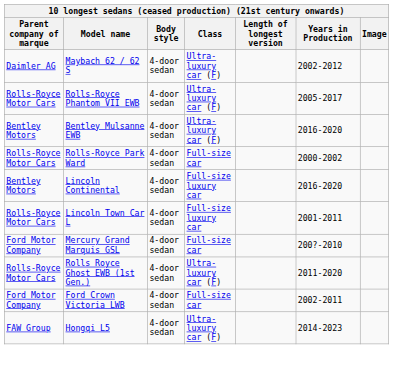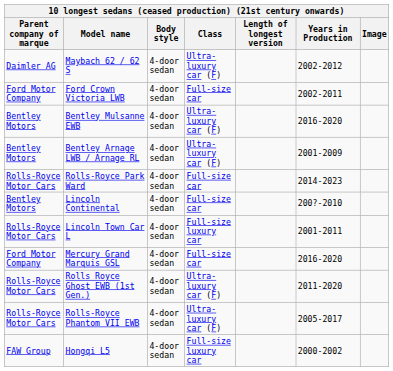rows swapped: Rolls-Royce Phantom VII EWB <-> Ford Crown Victoria LWB
+ row: Bentley Motors | Bentley Arnage LWB / Arnage RL | 4-door sedan | Ultra-luxury car (F) | 2001-2009
Rolls-Royce Park Ward | Years in Production: 2000-2002 -> 2014-2023
Lincoln Continental | Class: Full-size luxury car -> Full-size car
Lincoln Continental | Years in Production: 2016-2020 -> 200?-2010
Mercury Grand Marquis GSL | Years in Production: 200?-2010 -> 2016-2020
Hongqi L5 | Class: Ultra-luxury car (F) -> Full-size luxury car
Hongqi L5 | Years in Production: 2014-2023 -> 2000-2002
